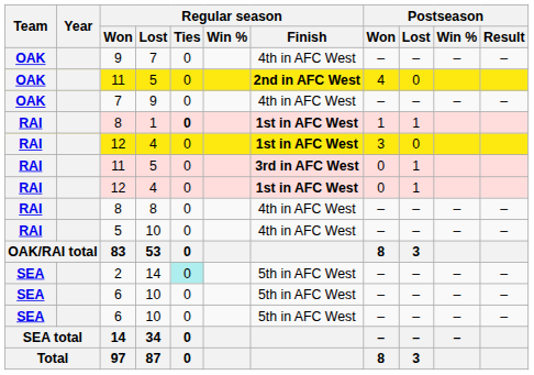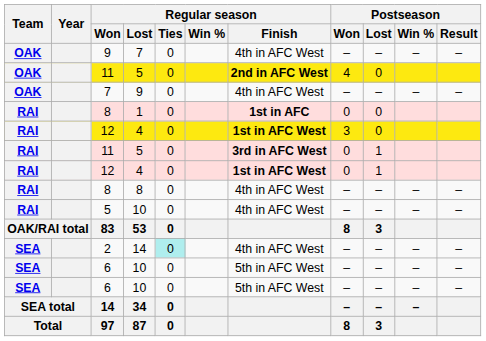8 / 1 | Regular season / Ties: bold -> normal
8 / 1 | Regular season / Finish: 1st in AFC West -> 1st in AFC
8 / 1 | Postseason / Won: 1 -> 0
8 / 1 | Postseason / Lost: 1 -> 0
2 | Regular season / Finish: 5th in AFC West -> 4th in AFC West
